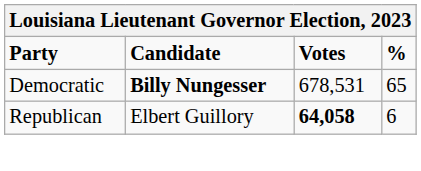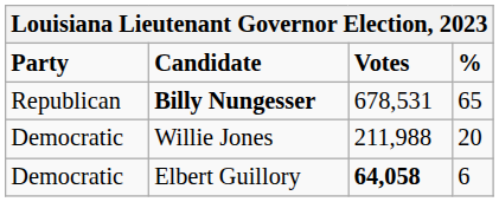Billy Nungesser | Party: Democratic -> Republican
+ row: Democratic | Willie Jones | 211,988 | 20
Elbert Guillory | Party: Republican -> Democratic
